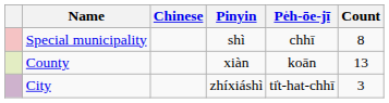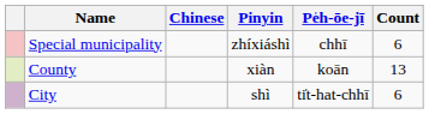Special municipality | Pinyin: shì -> zhíxiáshì
Special municipality | Count: 8 -> 6
City | Pinyin: zhíxiáshì -> shì
City | Count: 3 -> 6
